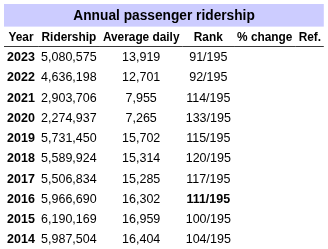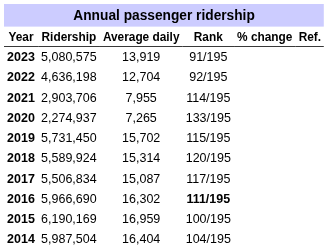2022 | Average daily: 12,701 -> 12,704
2017 | Average daily: 15,285 -> 15,087
